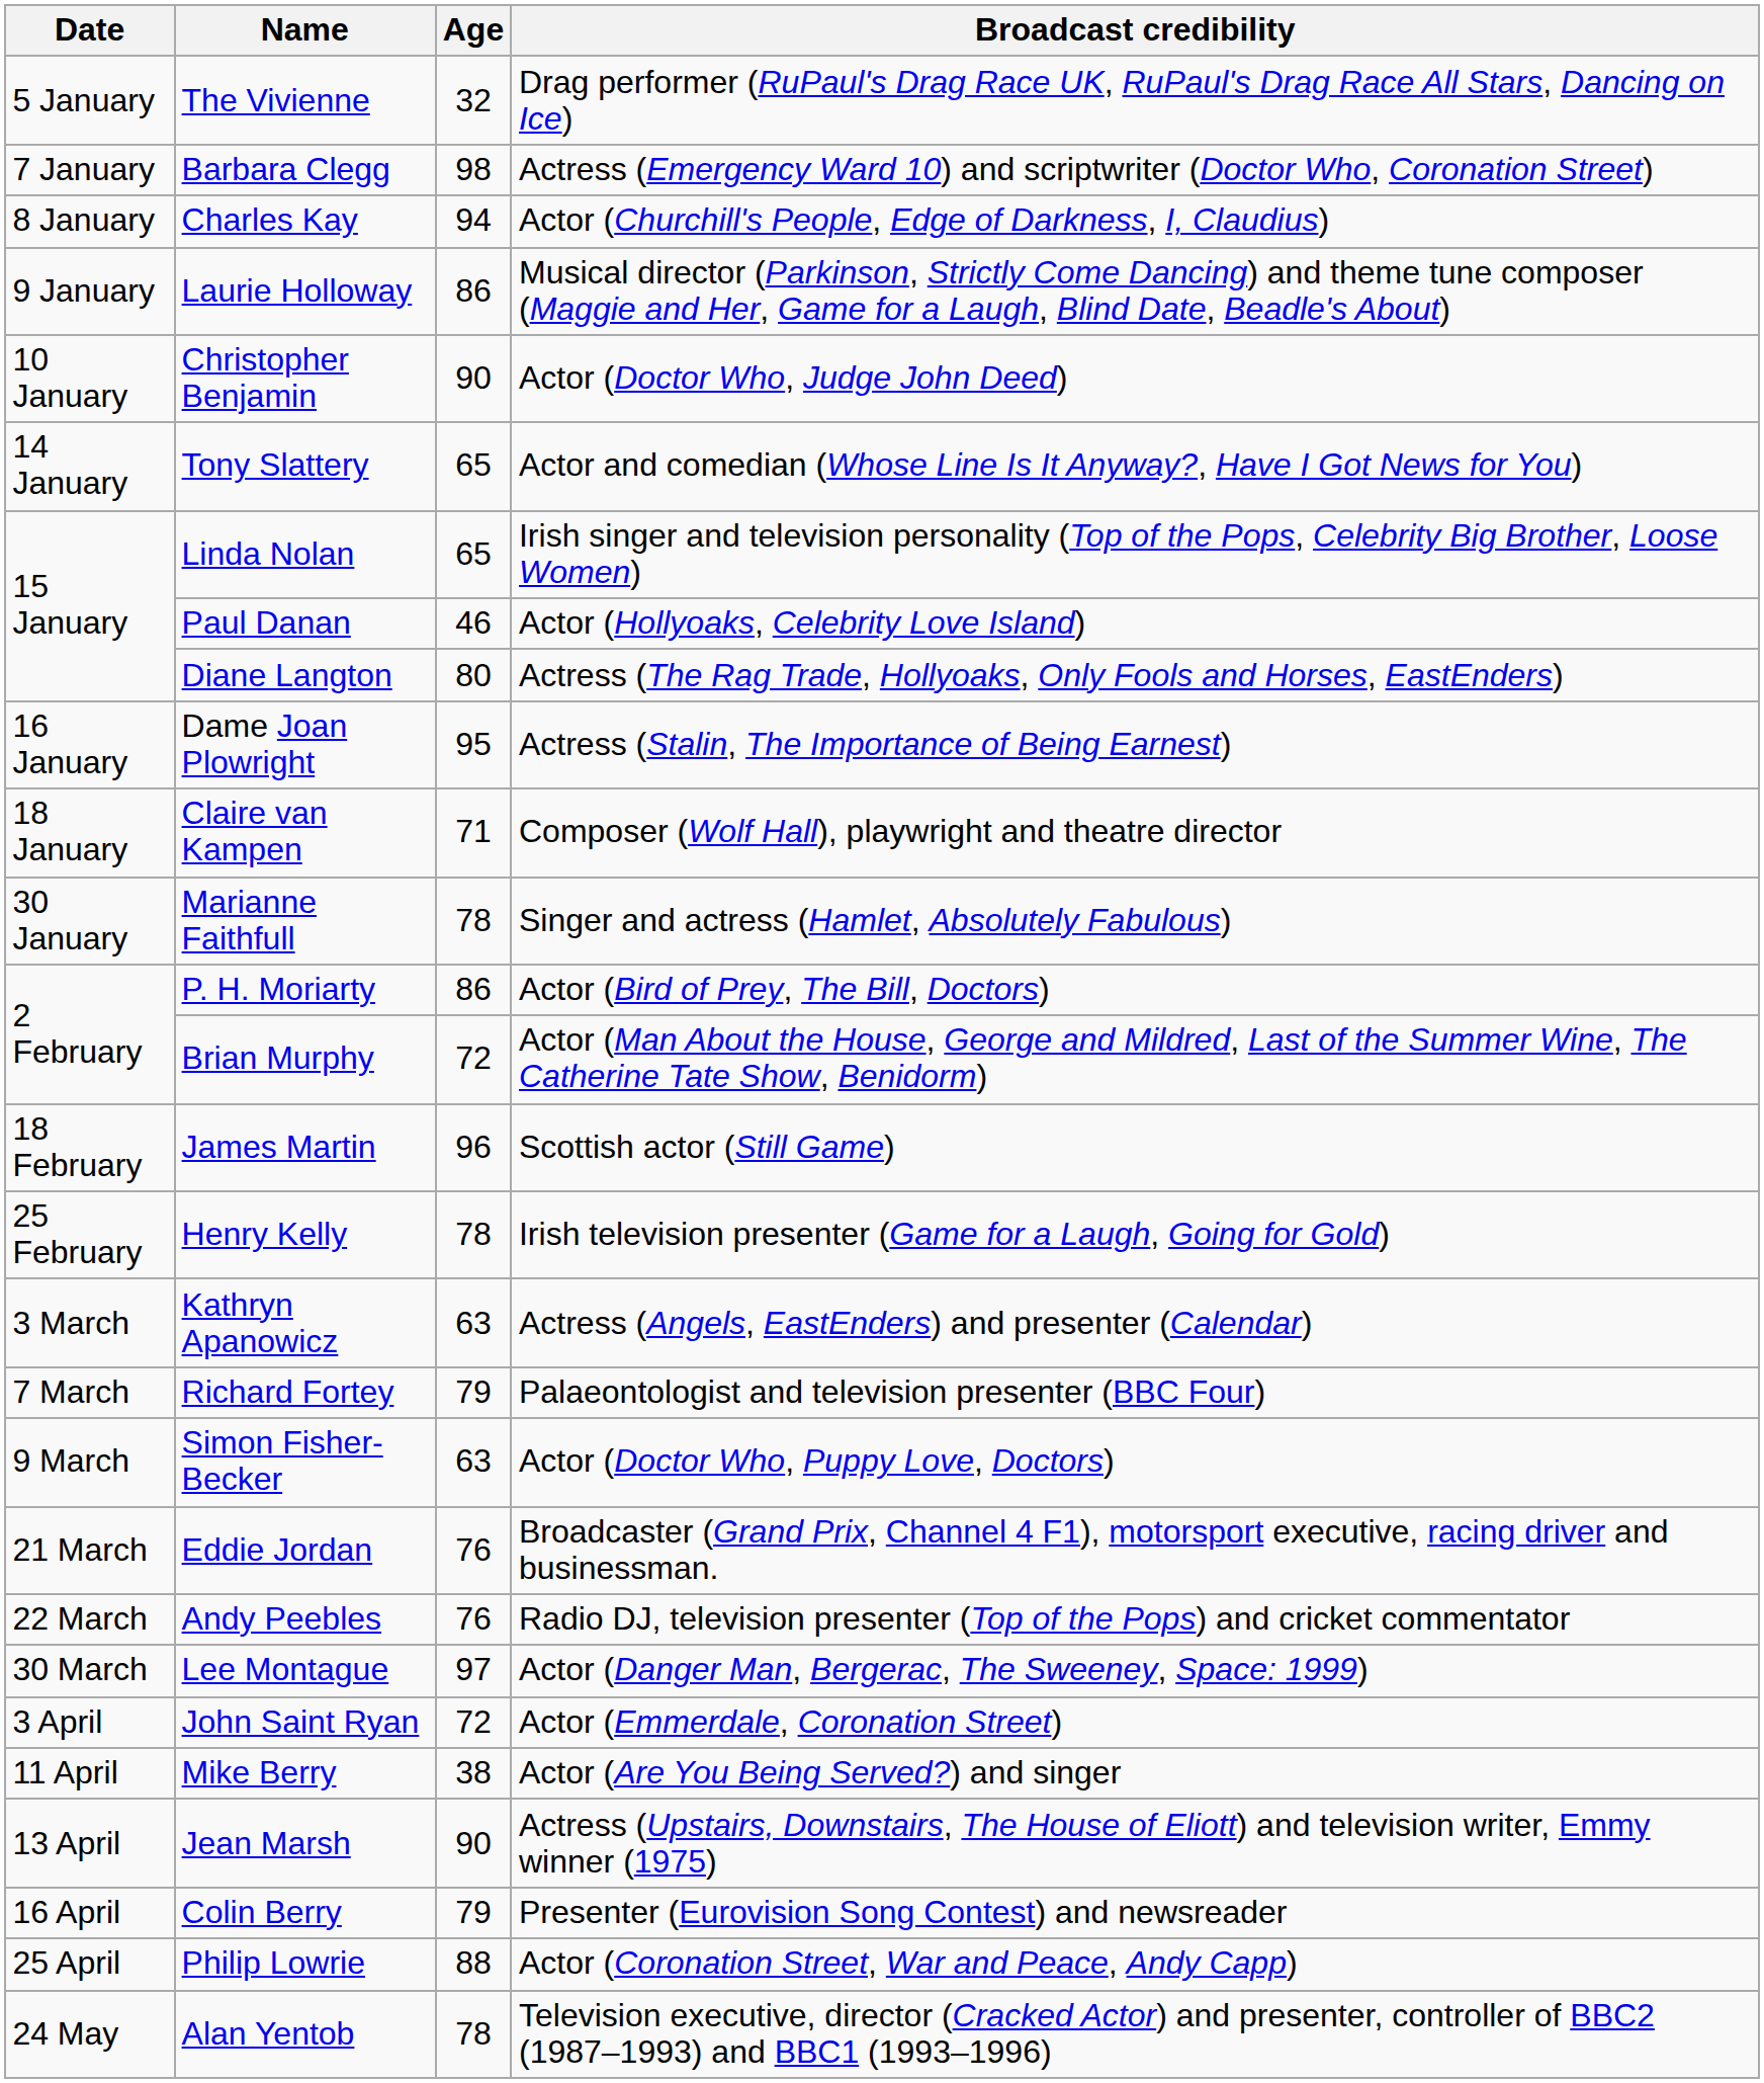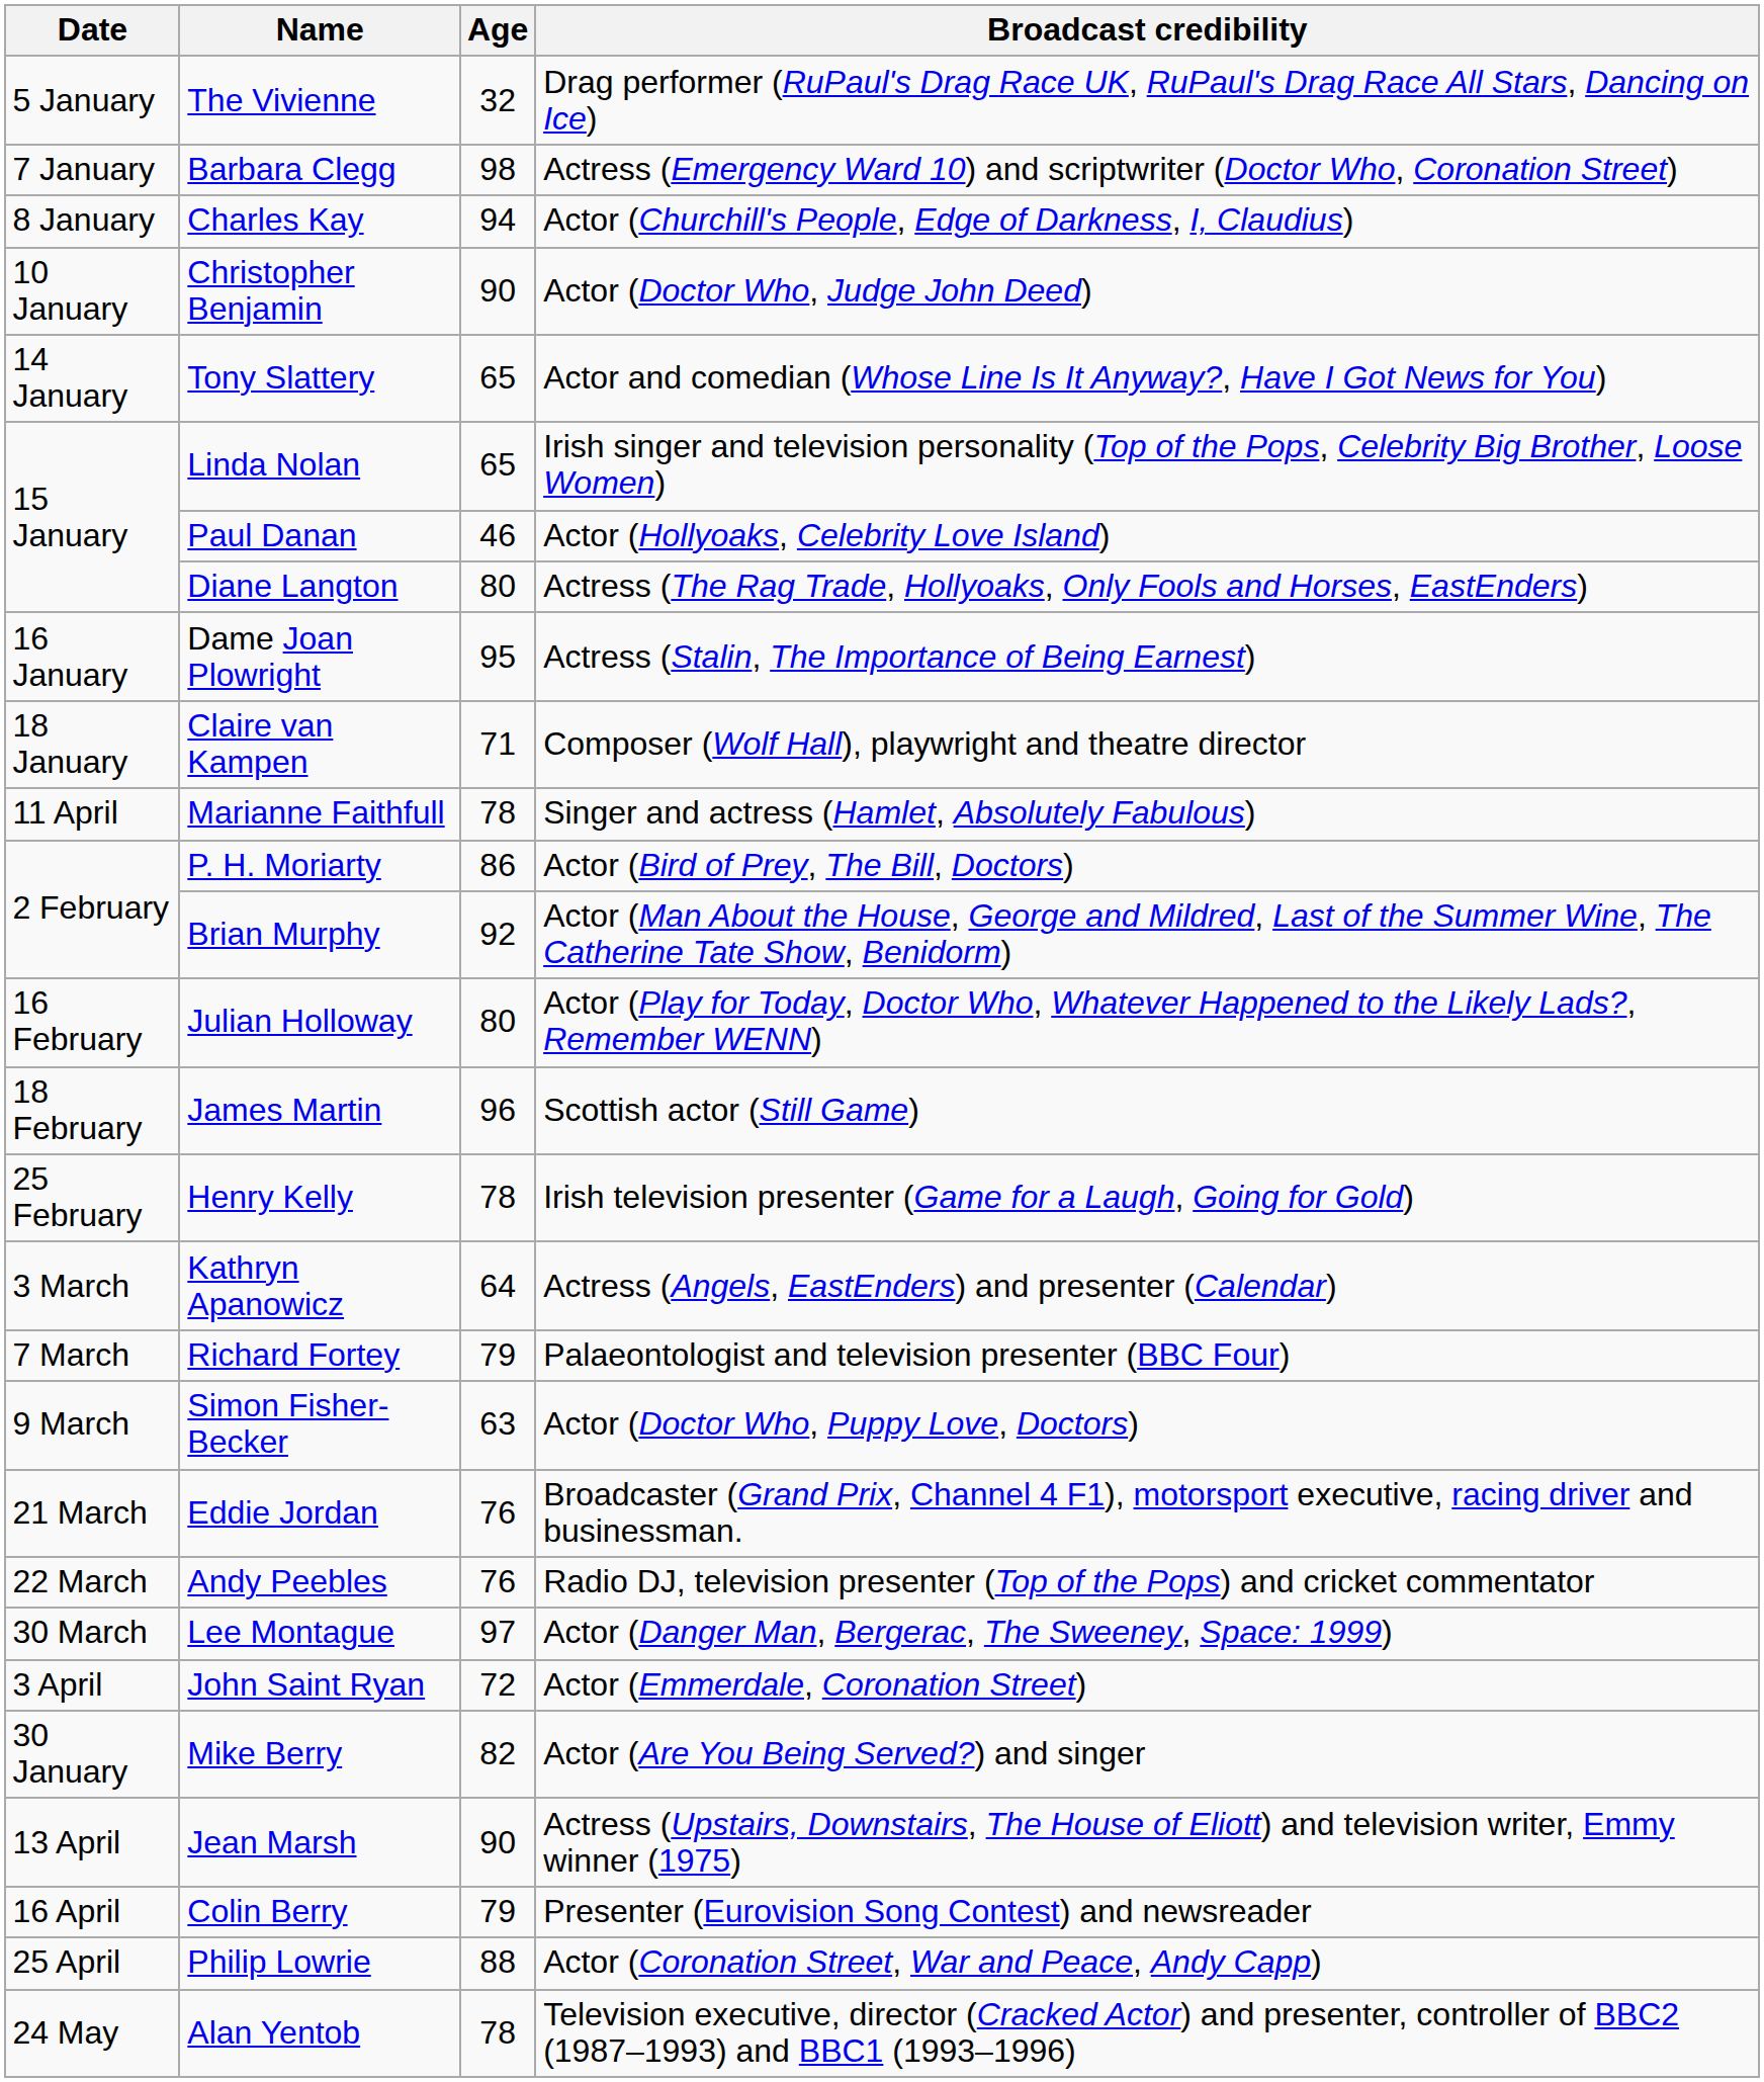- row: 9 January | Laurie Holloway | 86 | Musical director (Parkinson, Strictly Come Dancing) and theme tune composer (Maggie and Her, Game for a Laugh, Blind Date, Beadle's About)
Marianne Faithfull | Date: 30 January -> 11 April
Brian Murphy | Age: 72 -> 92
+ row: 16 February | Julian Holloway | 80 | Actor (Play for Today, Doctor Who, Whatever Happened to the Likely Lads?, Remember WENN)
Kathryn Apanowicz | Age: 63 -> 64
Mike Berry | Date: 11 April -> 30 January
Mike Berry | Age: 38 -> 82
